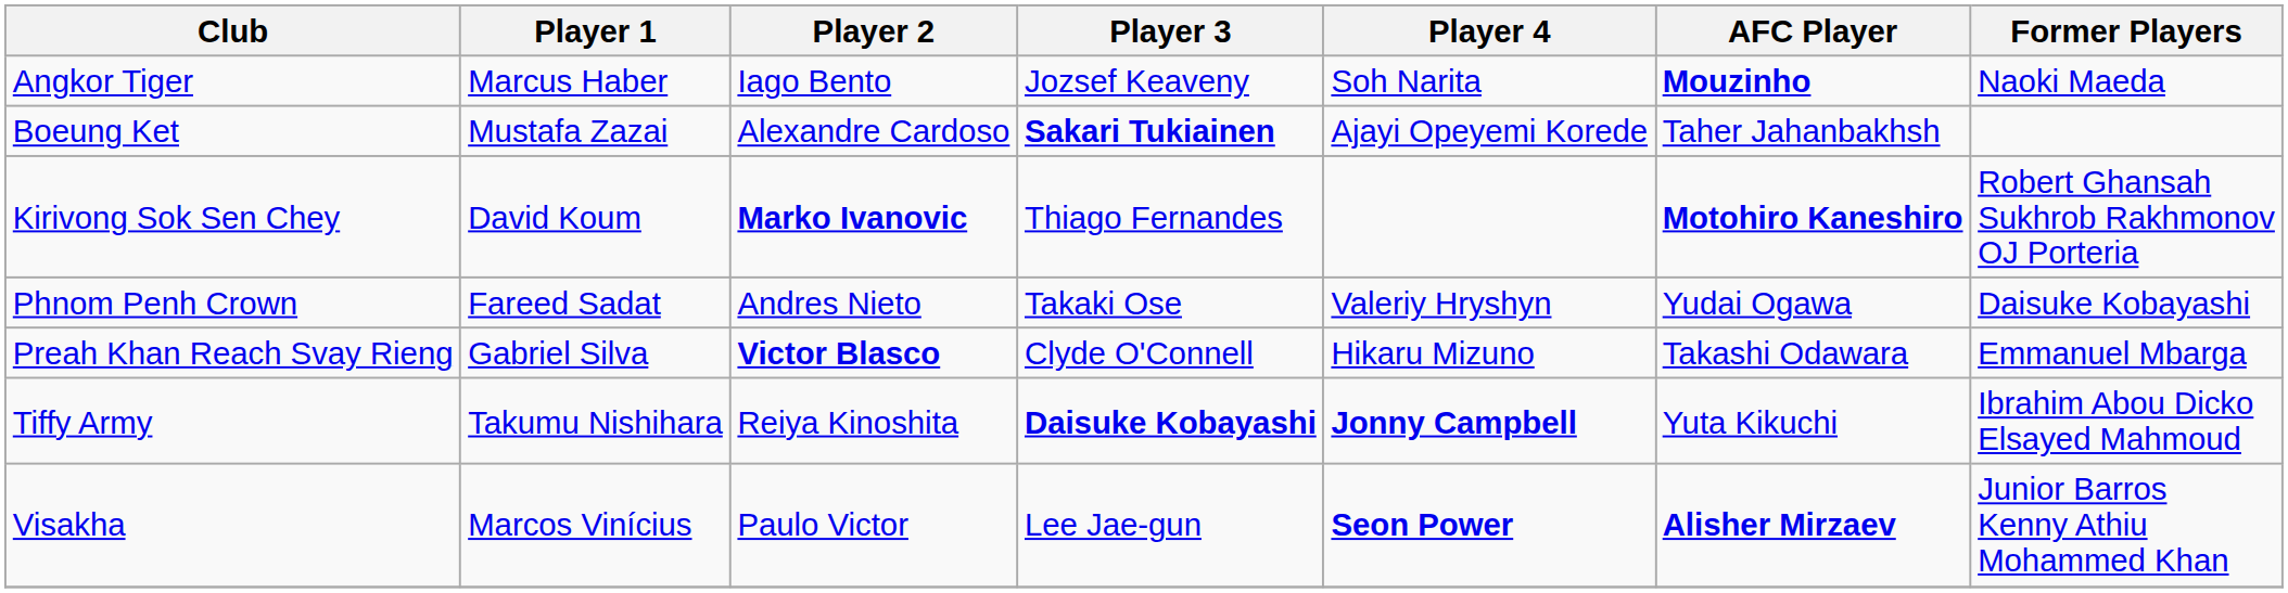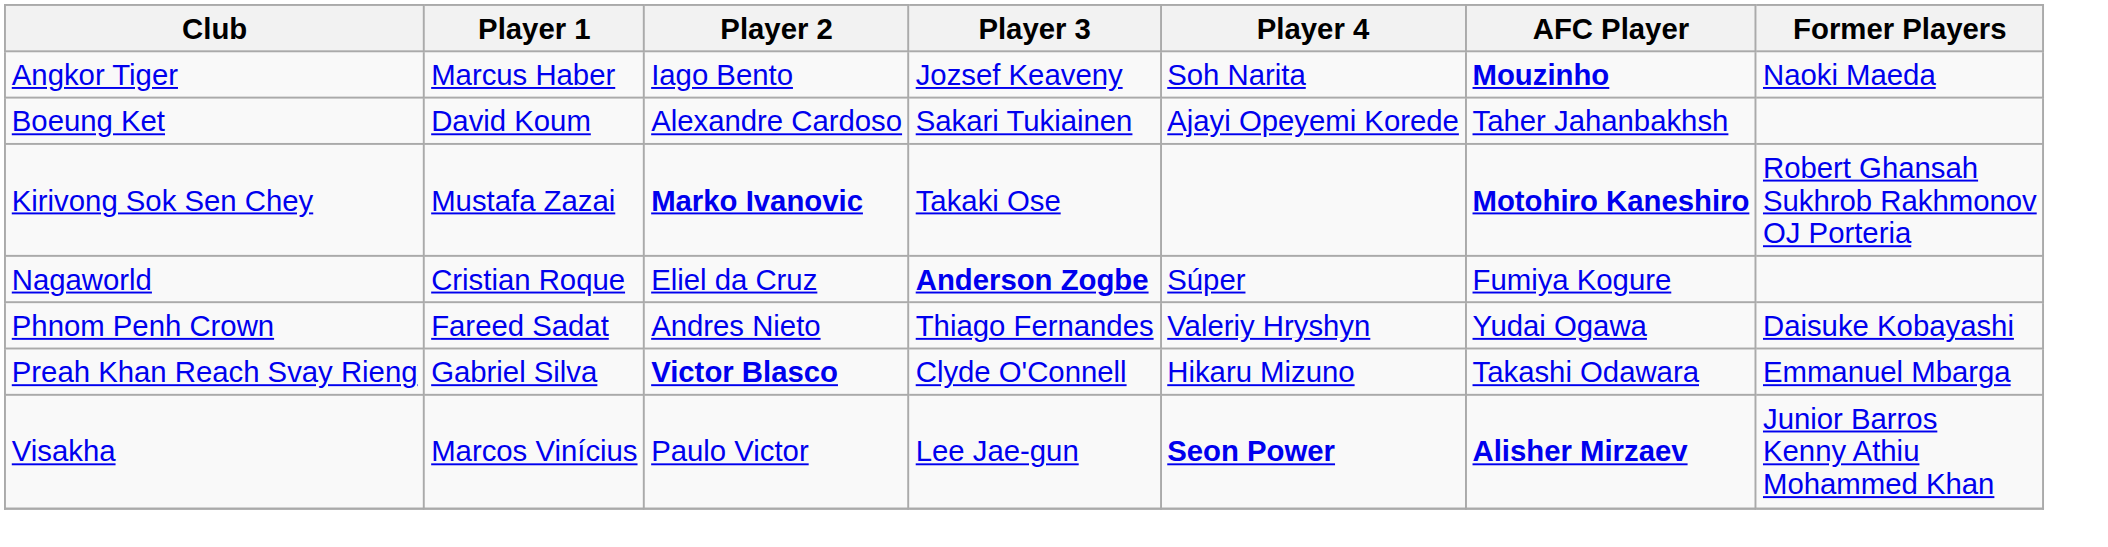Boeung Ket | Player 1: Mustafa Zazai -> David Koum
Boeung Ket | Player 3: bold -> normal
Kirivong Sok Sen Chey | Player 1: David Koum -> Mustafa Zazai
Kirivong Sok Sen Chey | Player 3: Thiago Fernandes -> Takaki Ose
+ row: Nagaworld | Cristian Roque | Eliel da Cruz | Anderson Zogbe | Súper | Fumiya Kogure
Phnom Penh Crown | Player 3: Takaki Ose -> Thiago Fernandes
- row: Tiffy Army | Takumu Nishihara | Reiya Kinoshita | Daisuke Kobayashi | Jonny Campbell | Yuta Kikuchi | Ibrahim Abou Dicko Elsayed Mahmoud
